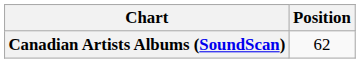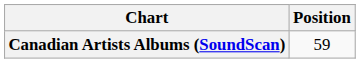Canadian Artists Albums (SoundScan) | Position: 62 -> 59
